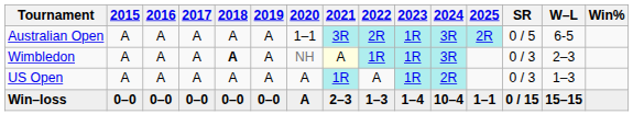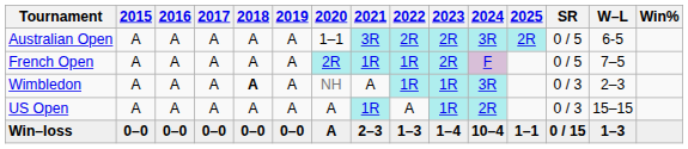Australian Open | 2023: 1R -> 2R
+ row: French Open | A | A | A | A | A | 2R | 1R | 1R | 2R | F | 0 / 5 | 7–5
Wimbledon | 2021: lightyellow background -> no background
US Open | W–L: 1–3 -> 15–15
Win–loss | W–L: 15–15 -> 1–3
